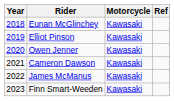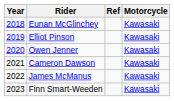columns swapped: Motorcycle <-> Ref
